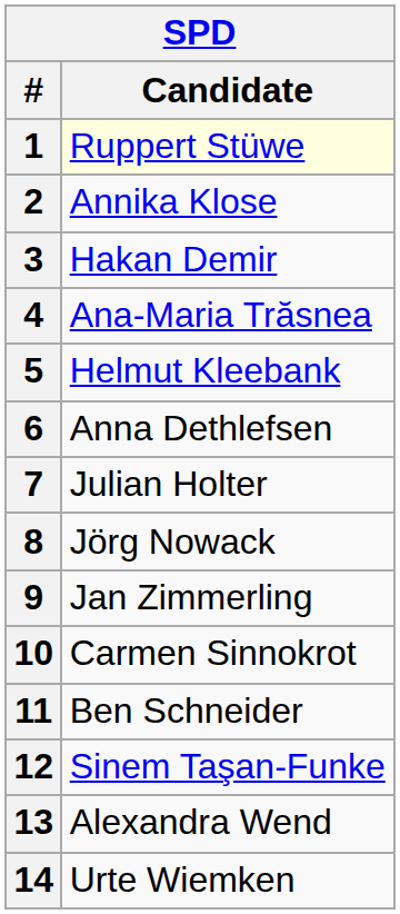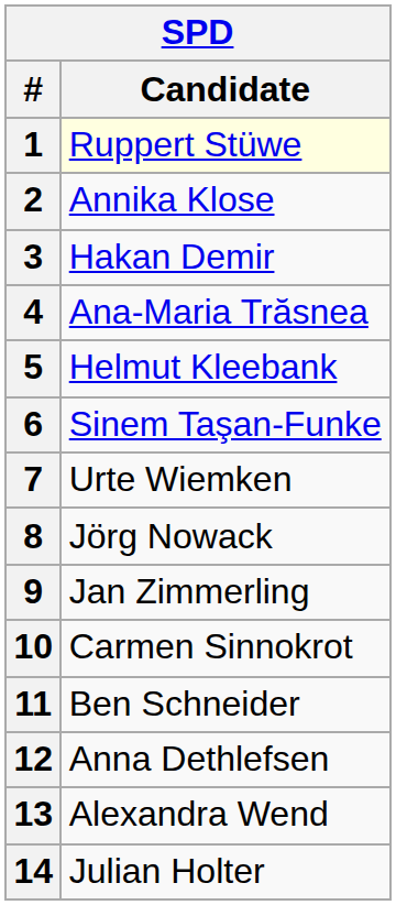6 | Candidate: Anna Dethlefsen -> Sinem Taşan-Funke
7 | Candidate: Julian Holter -> Urte Wiemken
12 | Candidate: Sinem Taşan-Funke -> Anna Dethlefsen
14 | Candidate: Urte Wiemken -> Julian Holter
